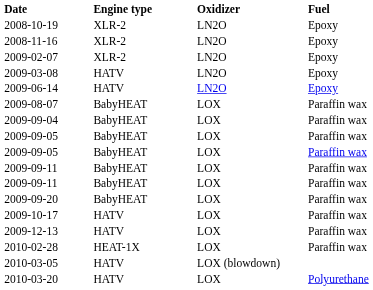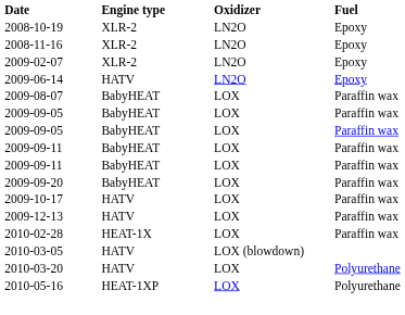- row: 2009-03-08 | HATV | LN2O | Epoxy
- row: 2009-09-04 | BabyHEAT | LOX | Paraffin wax
+ row: 2010-05-16 | HEAT-1XP | LOX | Polyurethane
